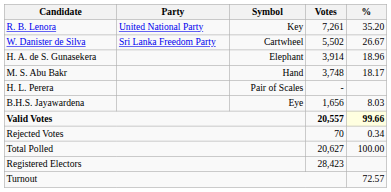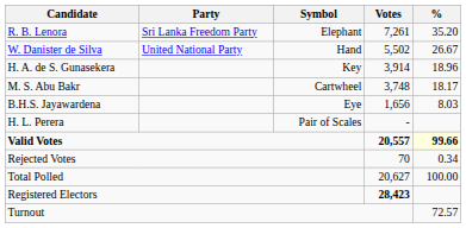R. B. Lenora | Party: United National Party -> Sri Lanka Freedom Party
R. B. Lenora | Symbol: Key -> Elephant
W. Danister de Silva | Party: Sri Lanka Freedom Party -> United National Party
W. Danister de Silva | Symbol: Cartwheel -> Hand
H. A. de S. Gunasekera | Symbol: Elephant -> Key
M. S. Abu Bakr | Symbol: Hand -> Cartwheel
rows swapped: B.H.S. Jayawardena <-> H. L. Perera
Registered Electors | Votes: normal -> bold
